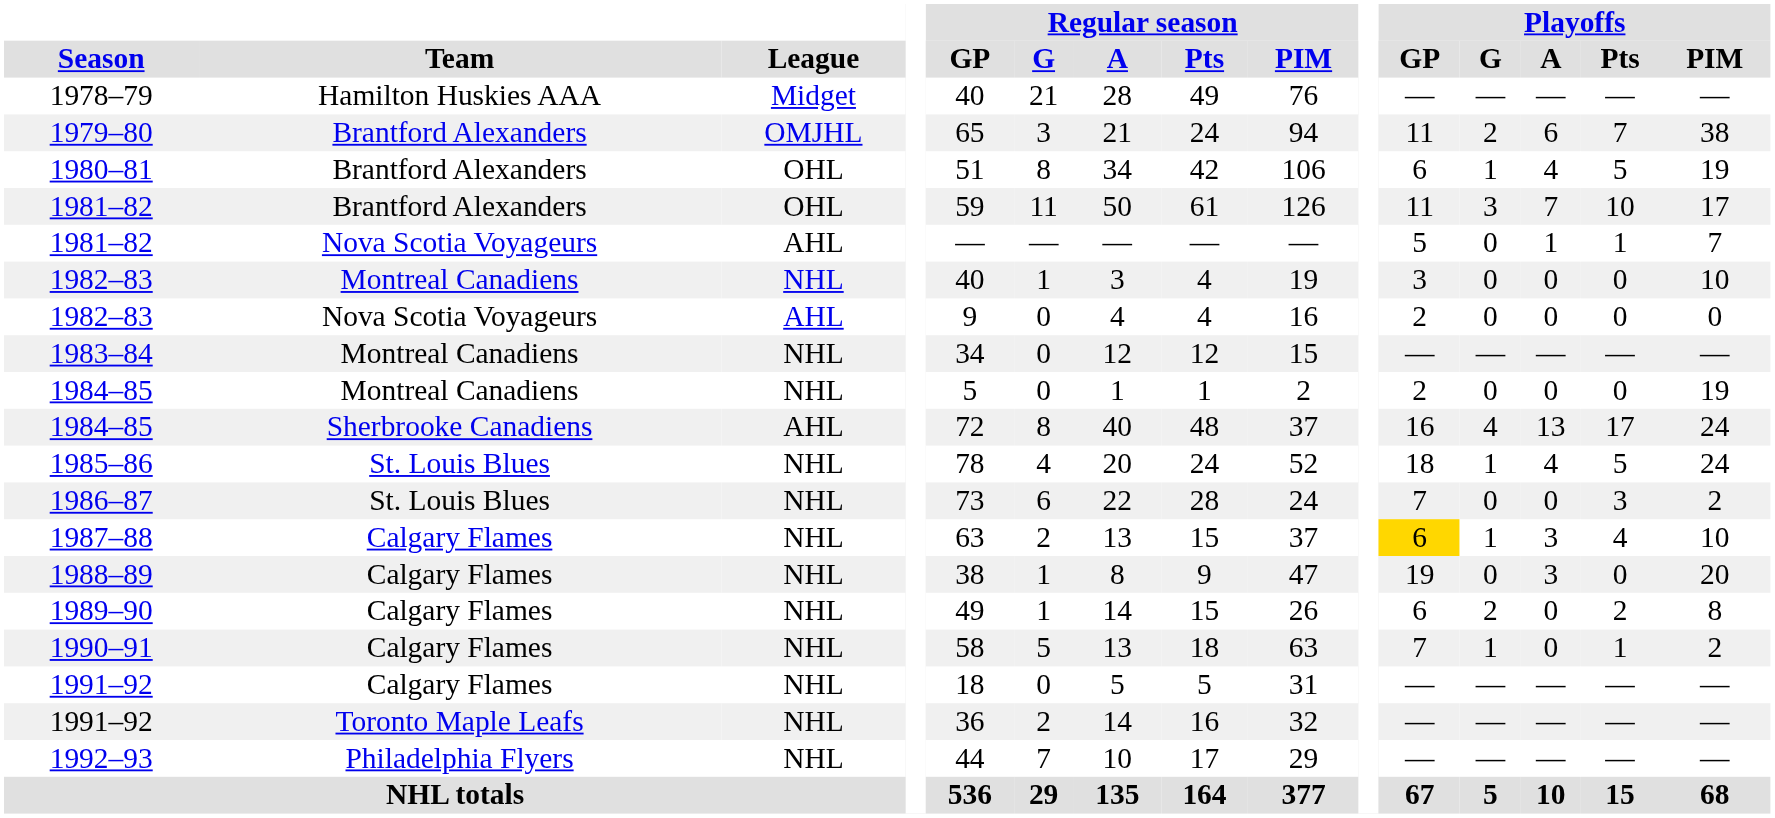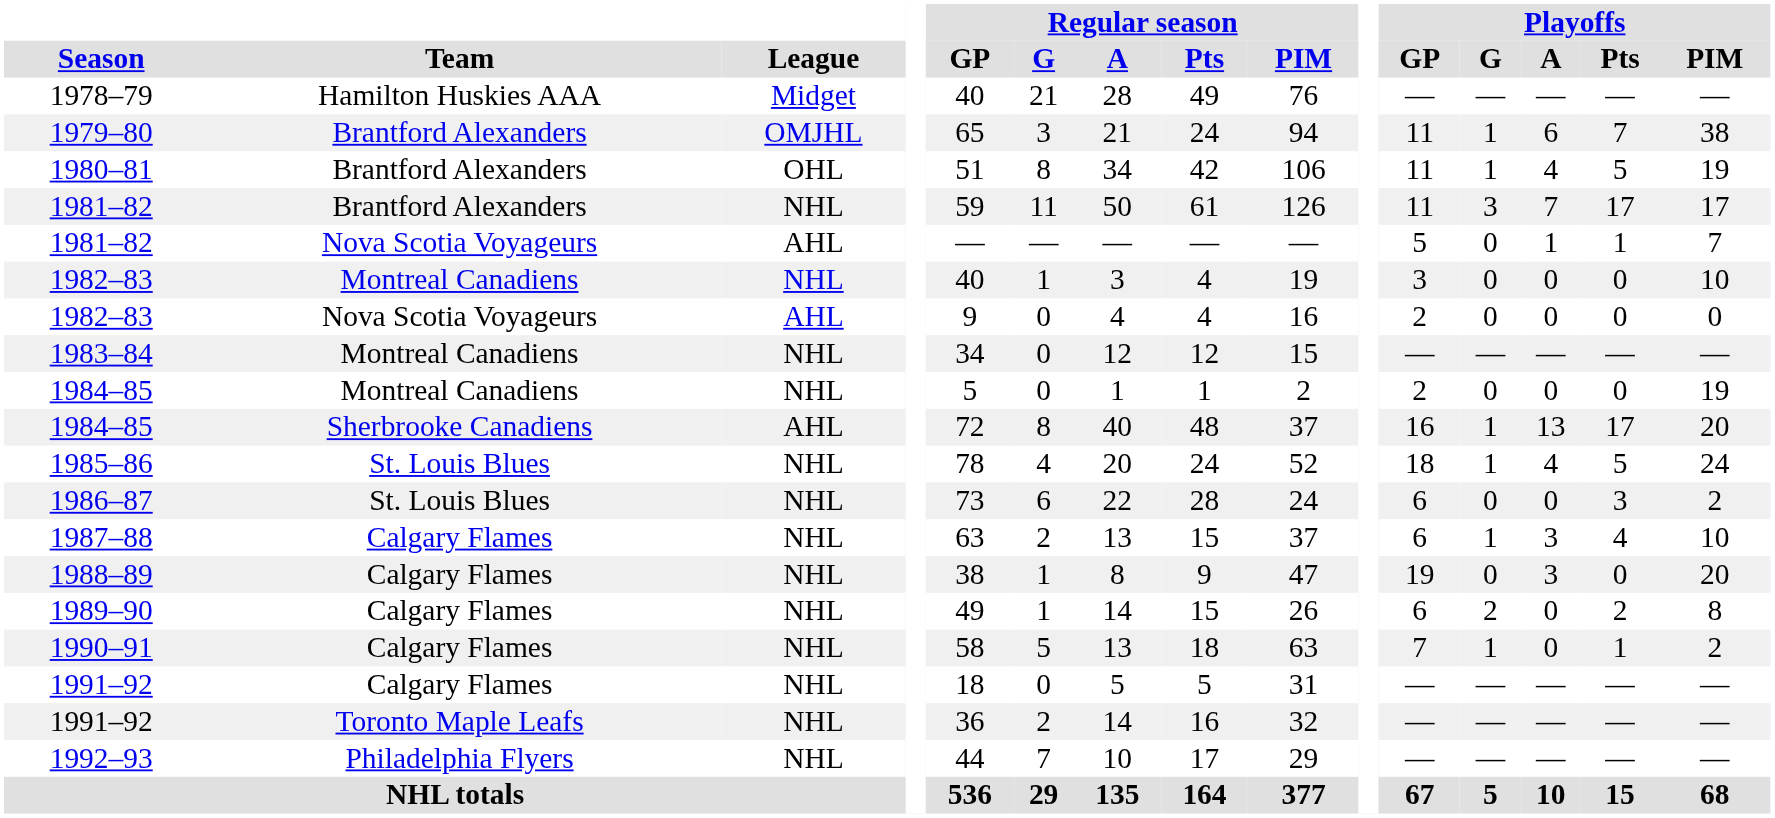1979–80 | Playoffs / G: 2 -> 1
1980–81 | Playoffs / GP: 6 -> 11
1981–82 / Brantford Alexanders | League: OHL -> NHL
1981–82 / Brantford Alexanders | Playoffs / Pts: 10 -> 17
1984–85 / Sherbrooke Canadiens | Playoffs / G: 4 -> 1
1984–85 / Sherbrooke Canadiens | Playoffs / PIM: 24 -> 20
1986–87 | Playoffs / GP: 7 -> 6
1987–88 | Playoffs / GP: gold background -> no background
